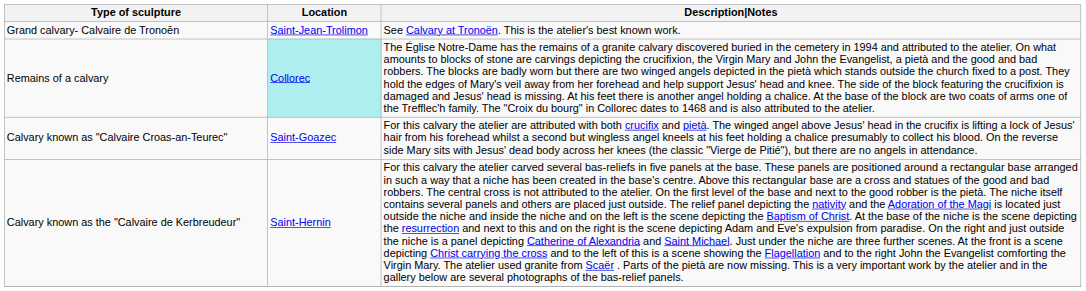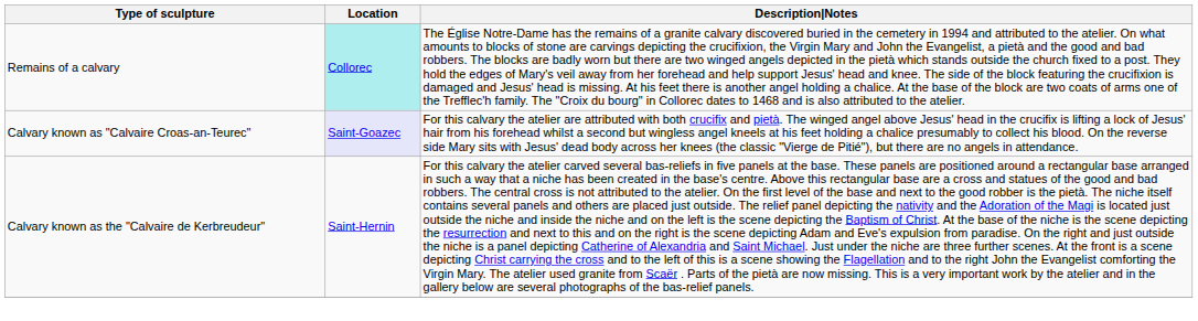- row: Grand calvary- Calvaire de Tronoēn | Saint-Jean-Trolimon | See Calvary at Tronoën. This is the atelier's best known work.
Calvary known as "Calvaire Croas-an-Teurec" | Location: no background -> lavender background
